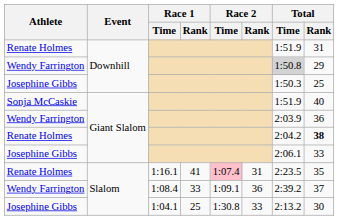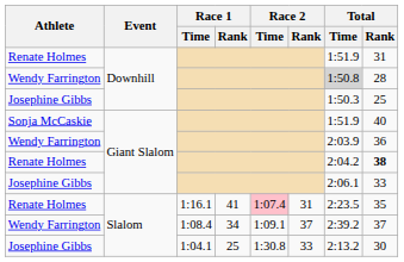Wendy Farrington / Downhill | Total / Rank: 29 -> 28
Wendy Farrington / Slalom | Race 1 / Rank: 33 -> 34
Wendy Farrington / Slalom | Race 2 / Rank: 36 -> 37
